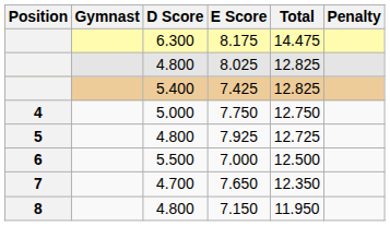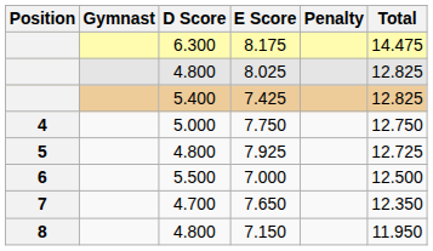columns swapped: Penalty <-> Total
